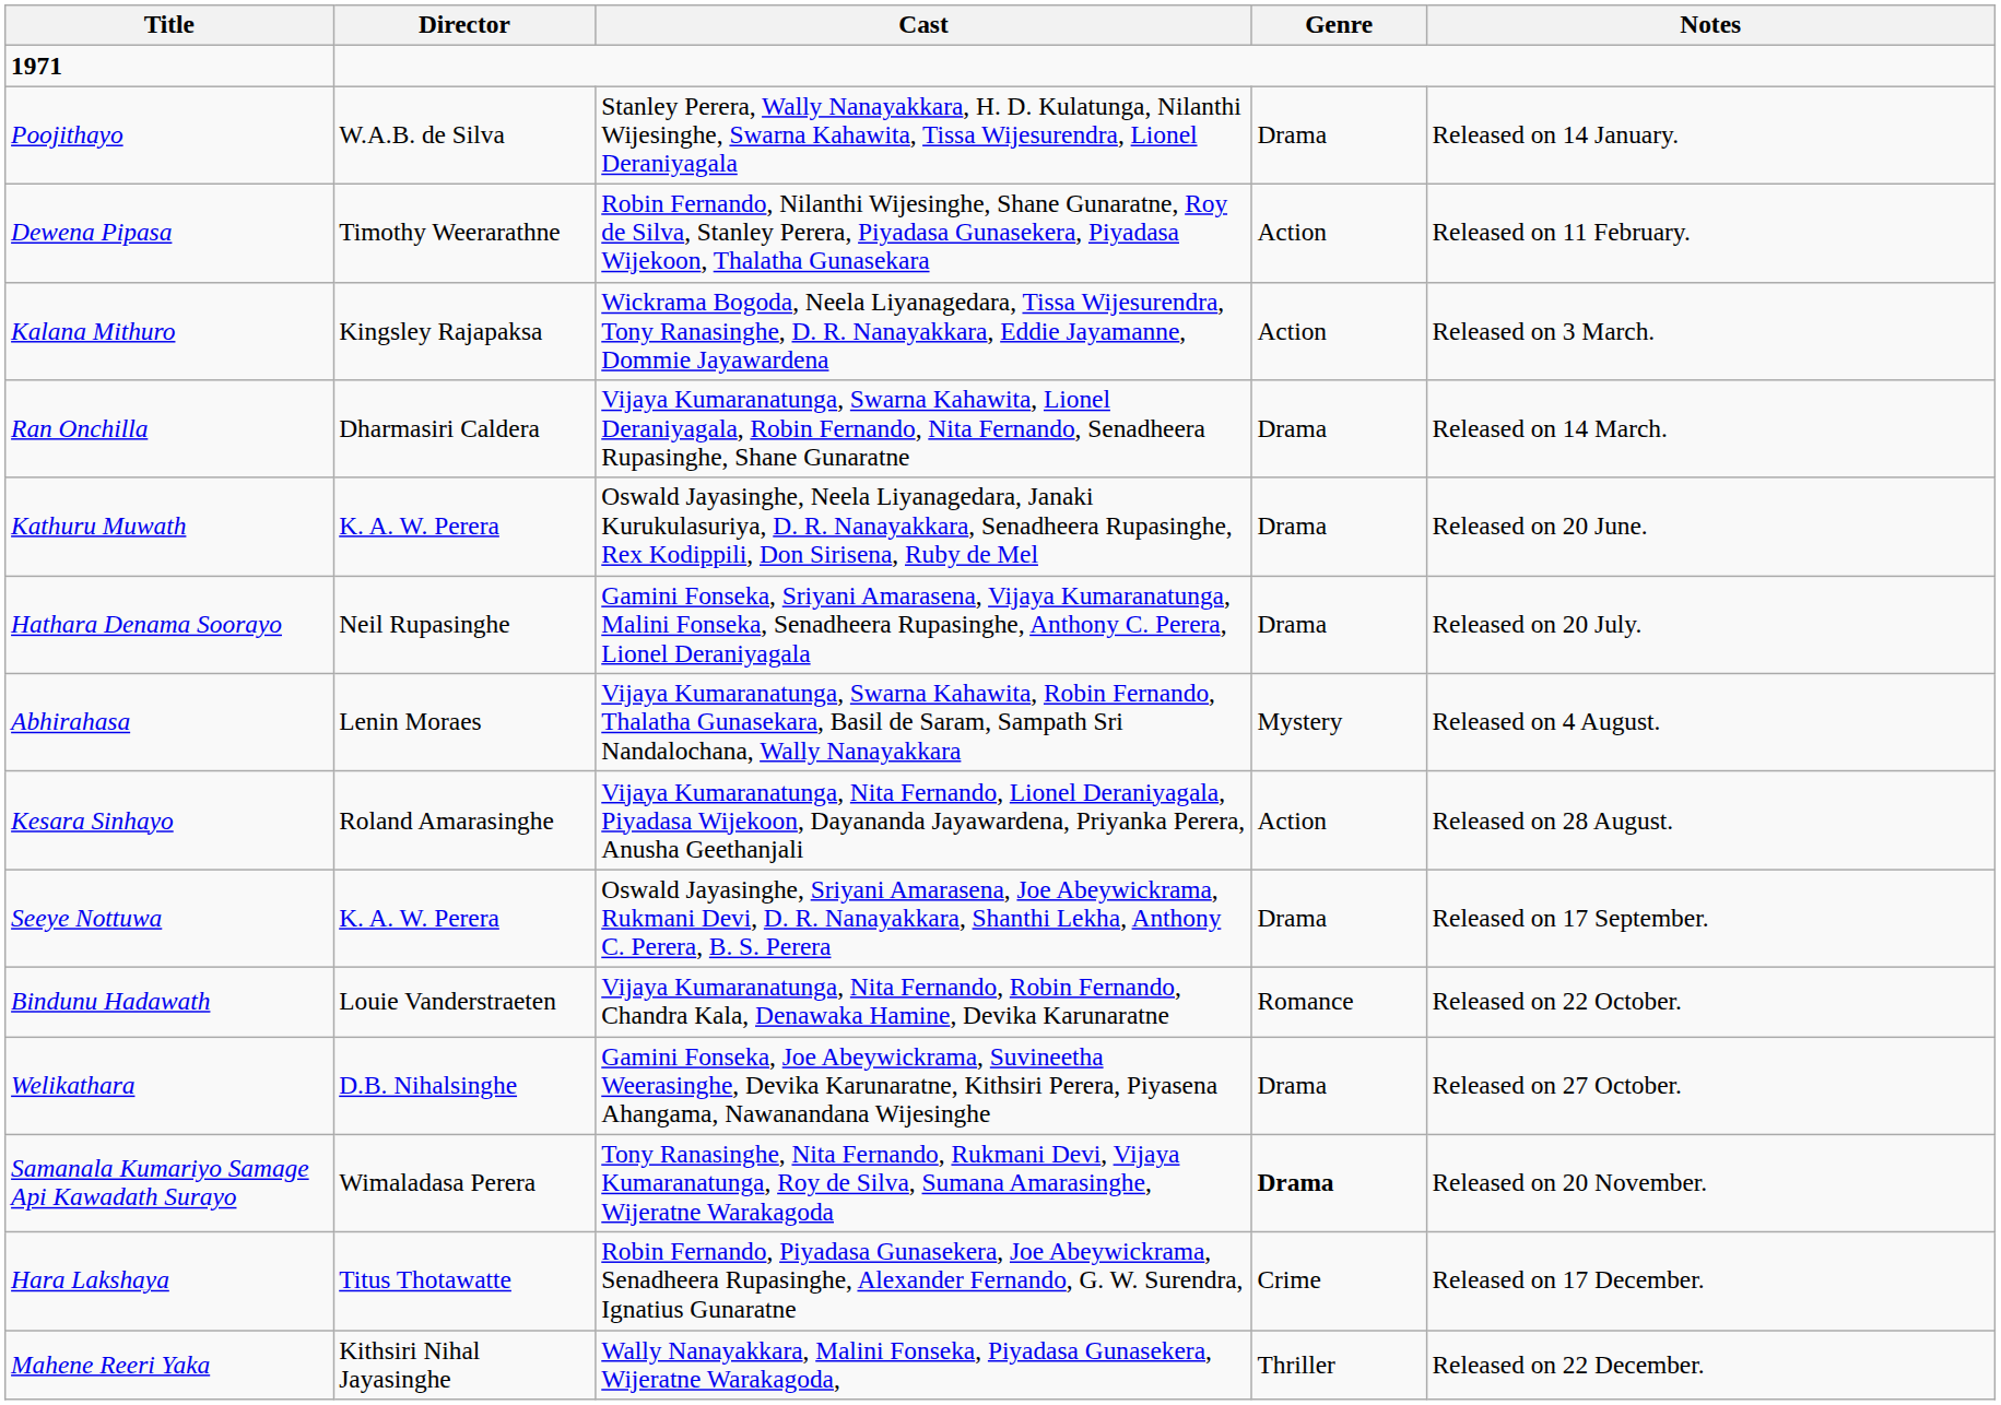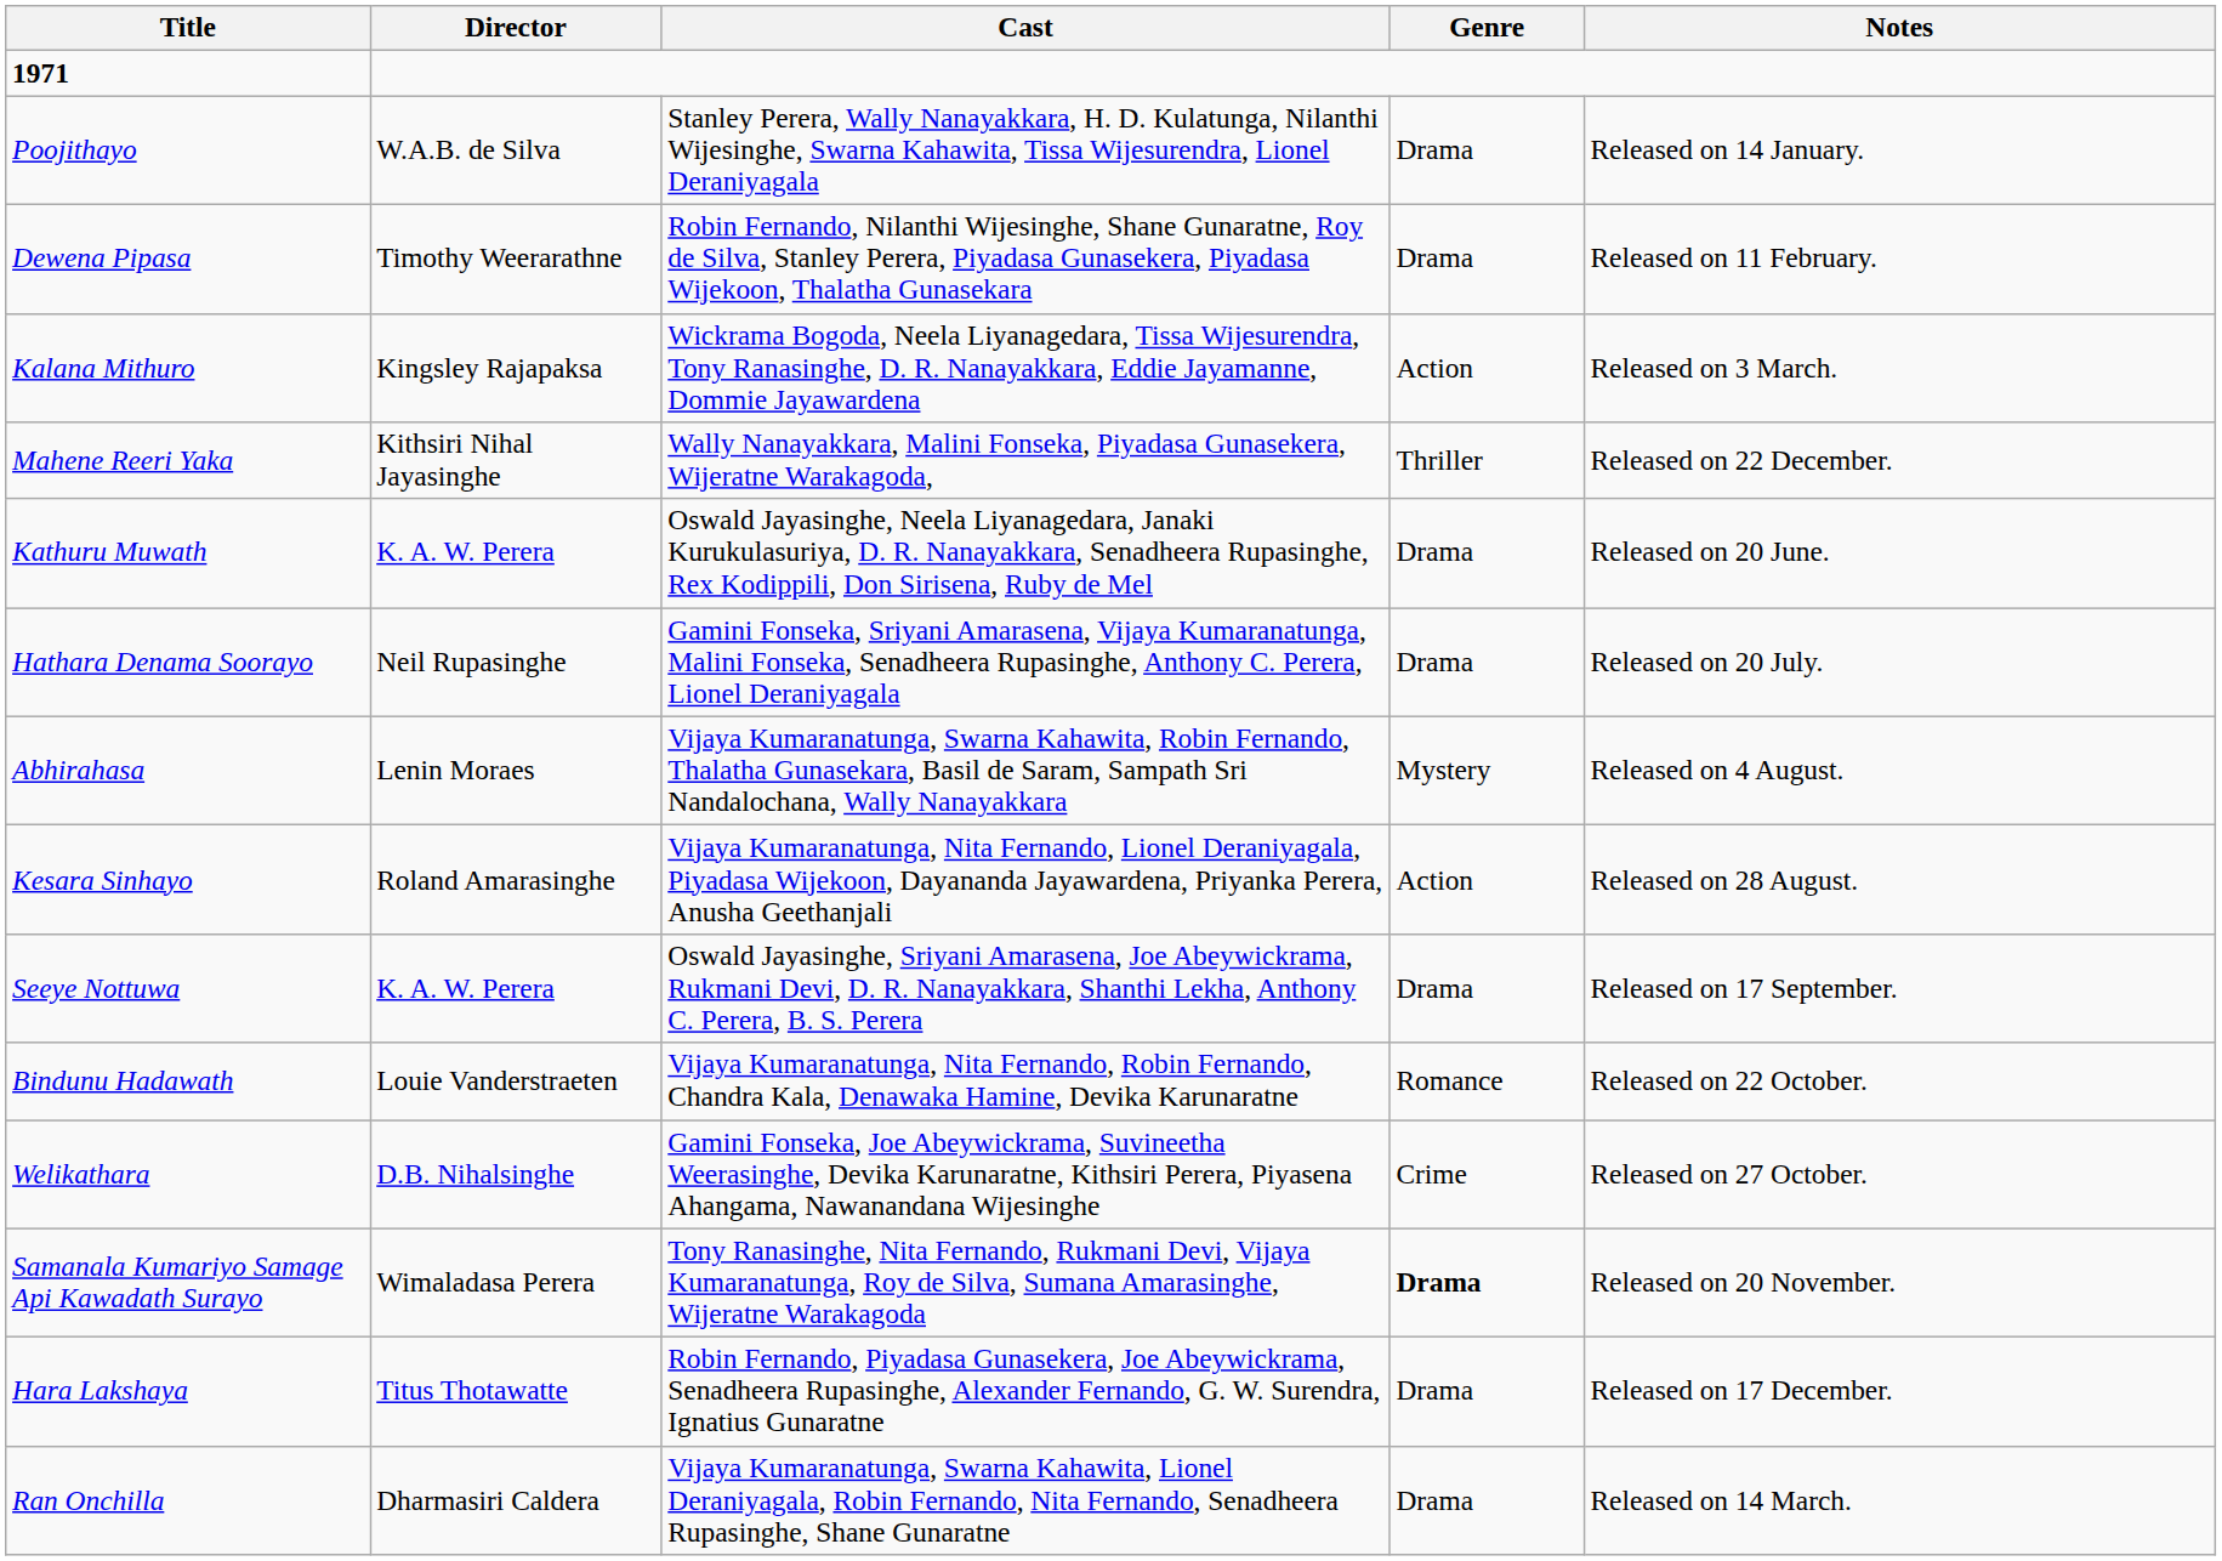Dewena Pipasa | Genre: Action -> Drama
rows swapped: Ran Onchilla <-> Mahene Reeri Yaka
Welikathara | Genre: Drama -> Crime
Hara Lakshaya | Genre: Crime -> Drama
